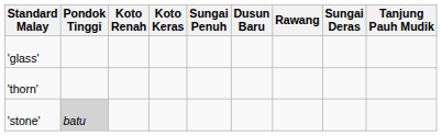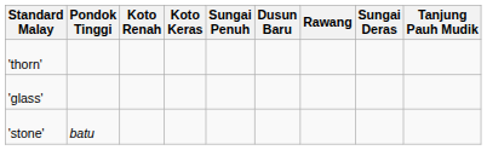rows swapped: 'glass' <-> 'thorn'
'stone' | Pondok Tinggi: lightgrey background -> no background
